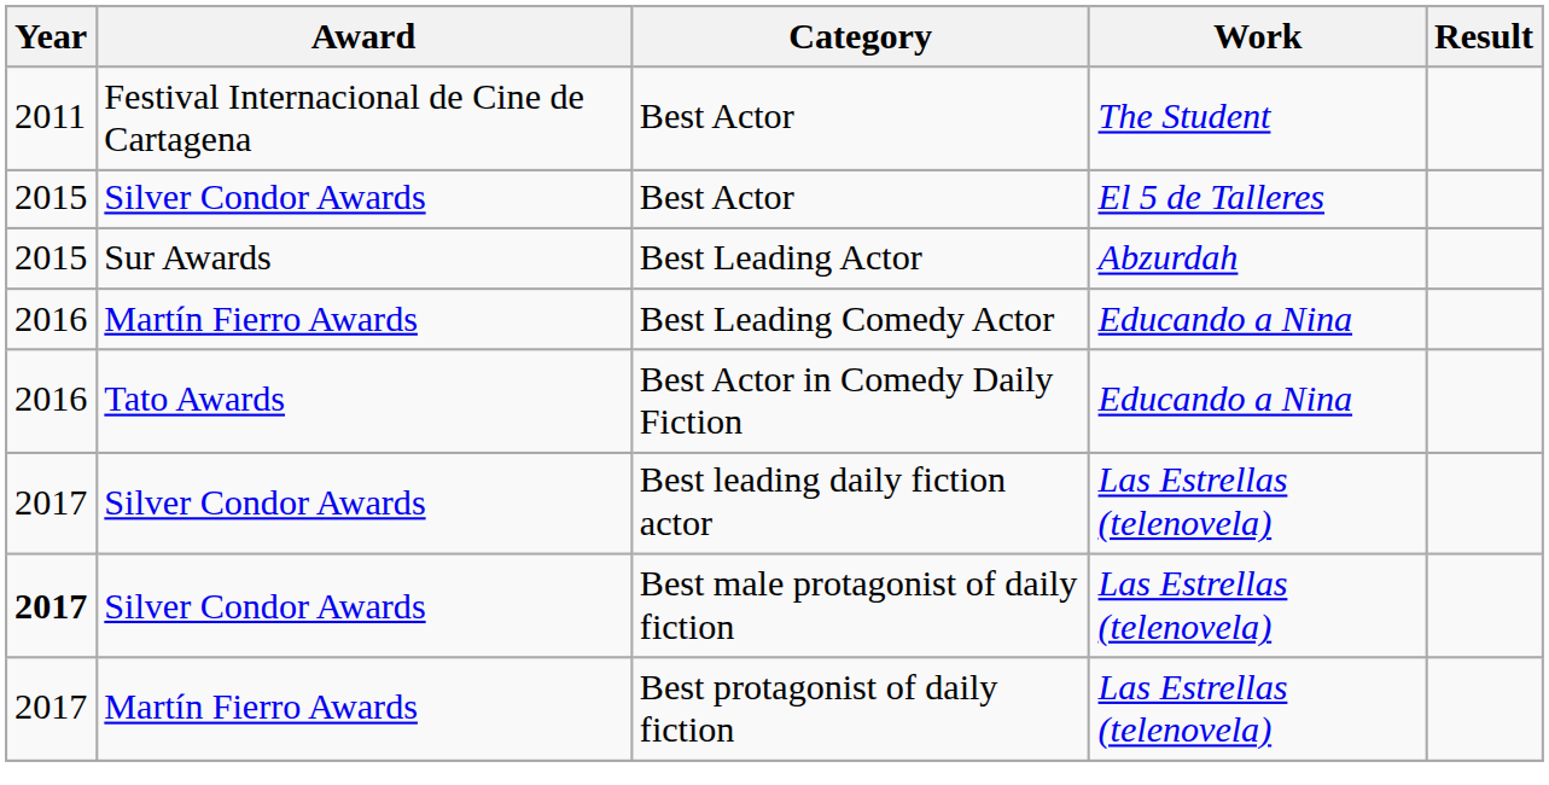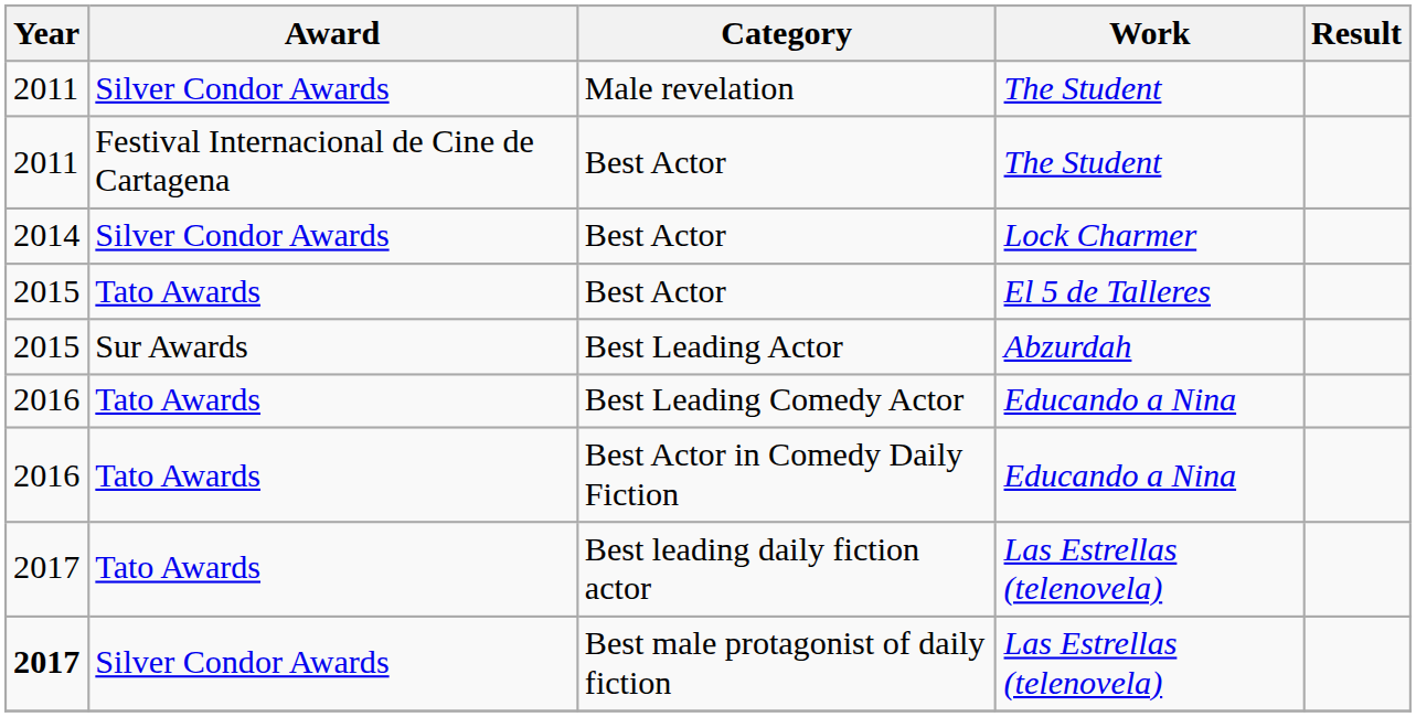+ row: 2011 | Silver Condor Awards | Male revelation | The Student
+ row: 2014 | Silver Condor Awards | Best Actor | Lock Charmer
Best Actor / El 5 de Talleres | Award: Silver Condor Awards -> Tato Awards
Best Leading Comedy Actor | Award: Martín Fierro Awards -> Tato Awards
Best leading daily fiction actor | Award: Silver Condor Awards -> Tato Awards
- row: 2017 | Martín Fierro Awards | Best protagonist of daily fiction | Las Estrellas (telenovela)
